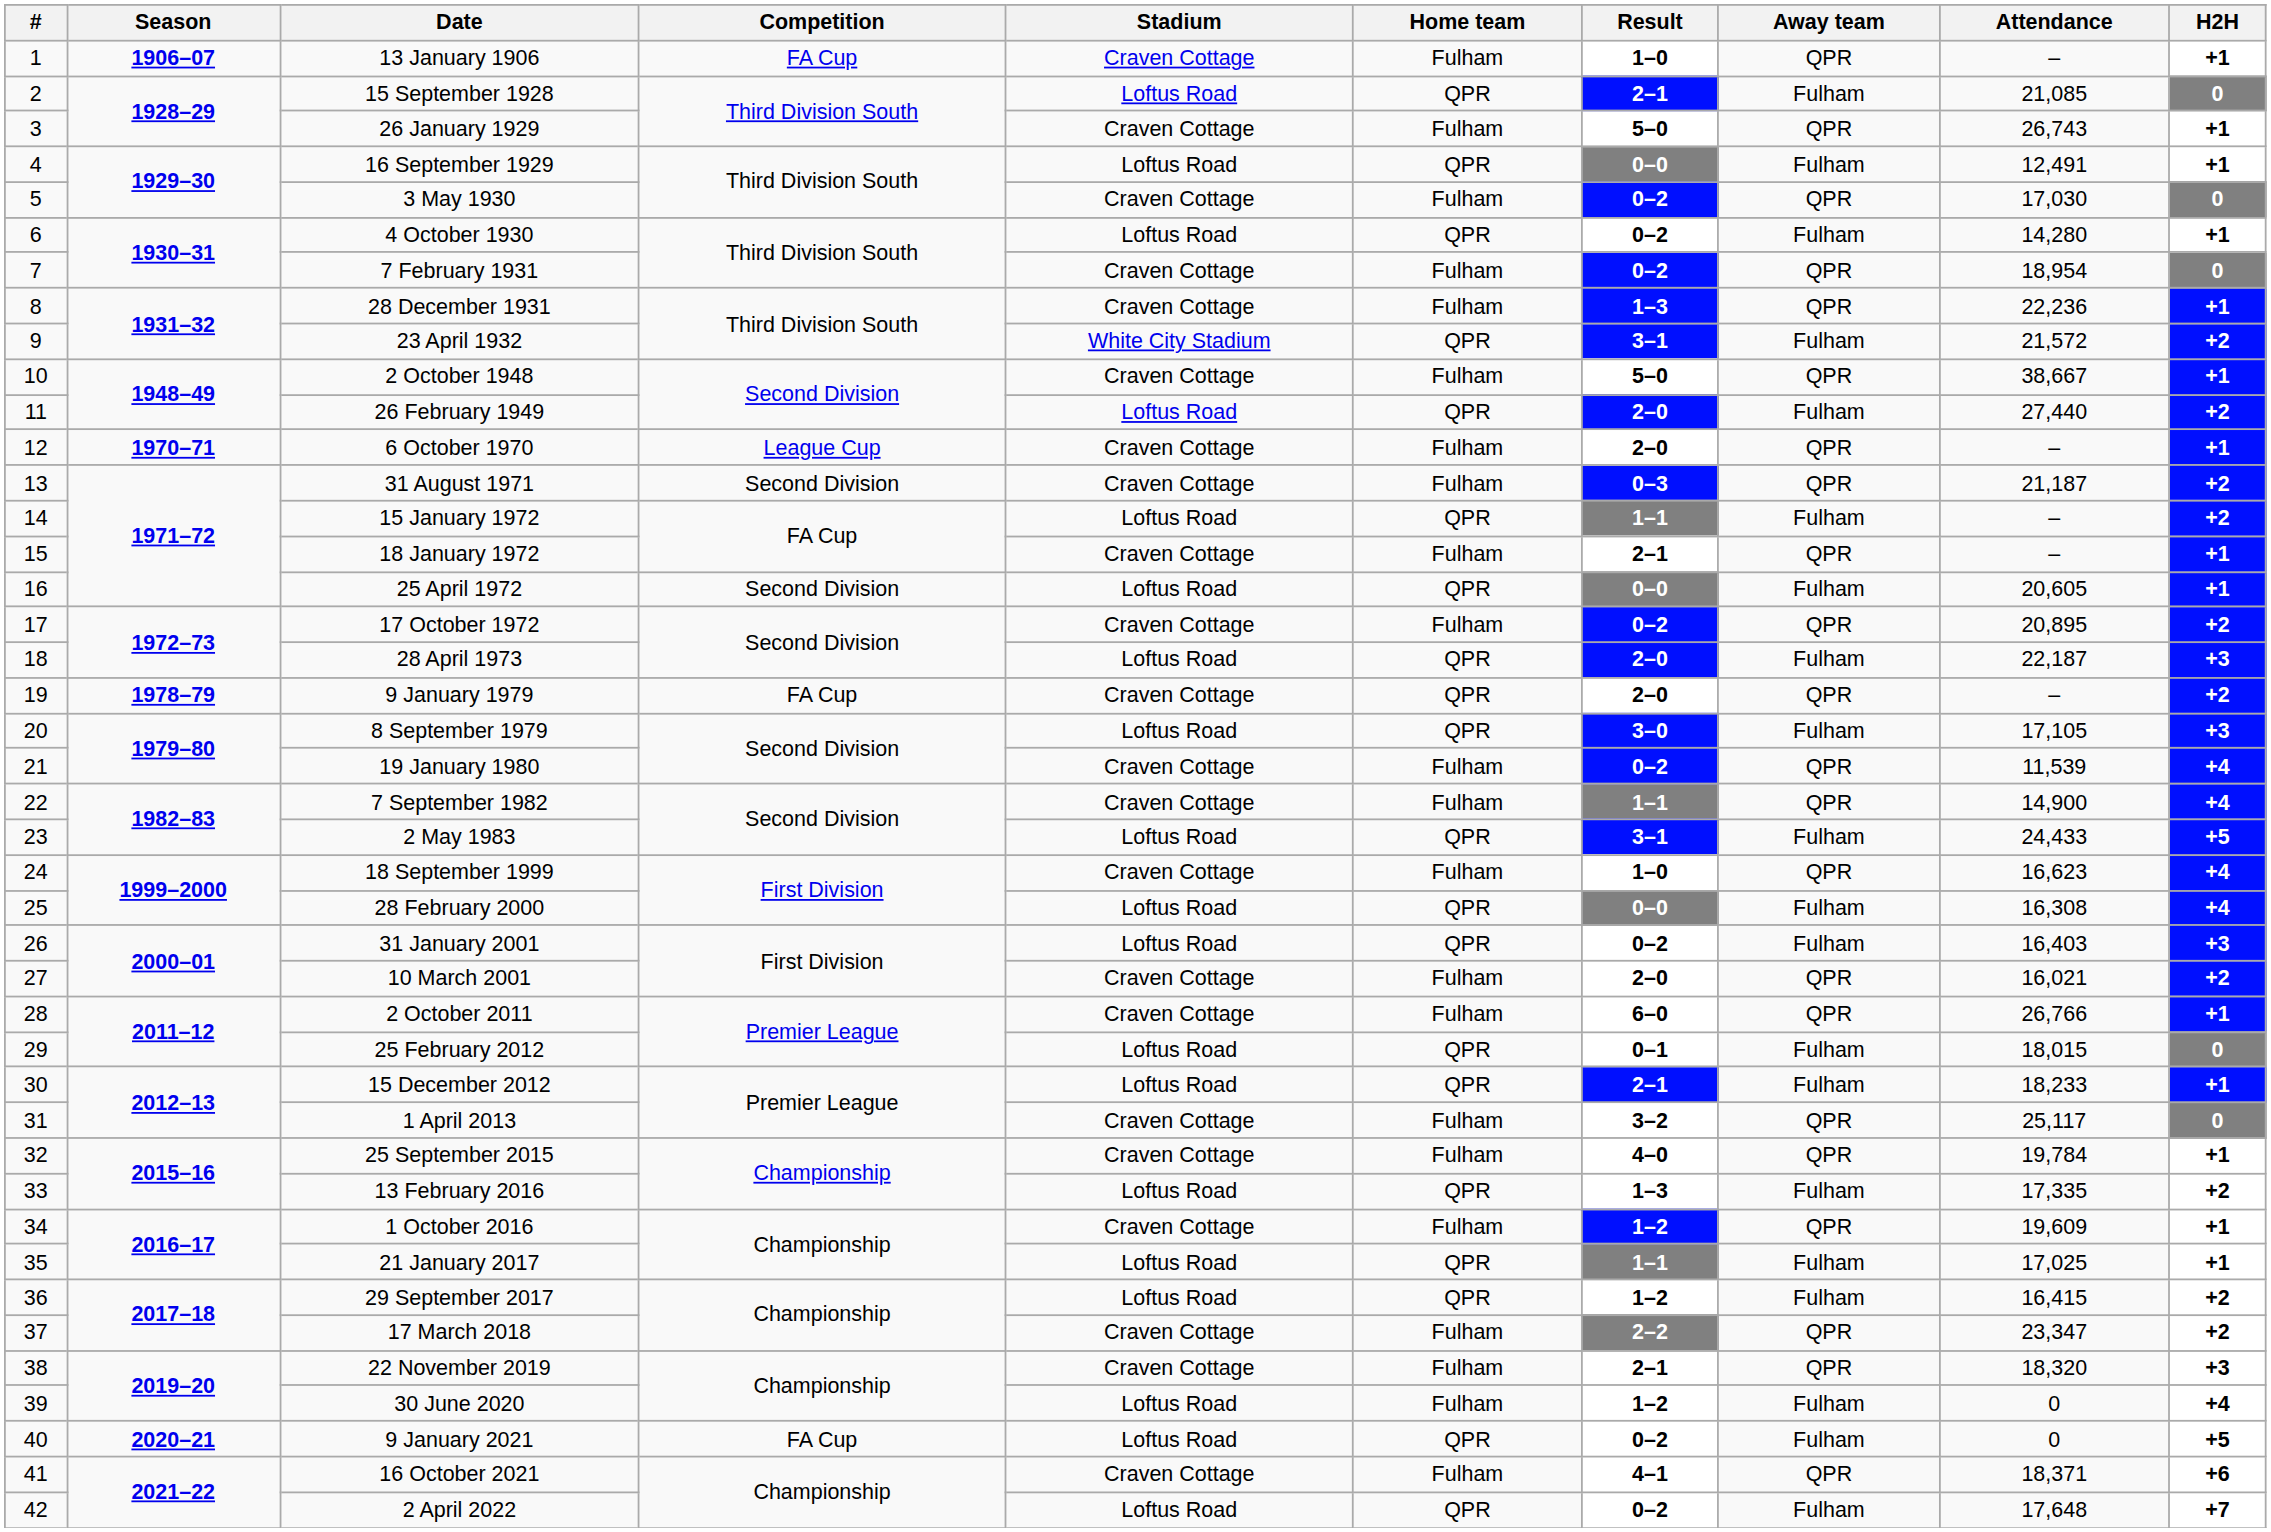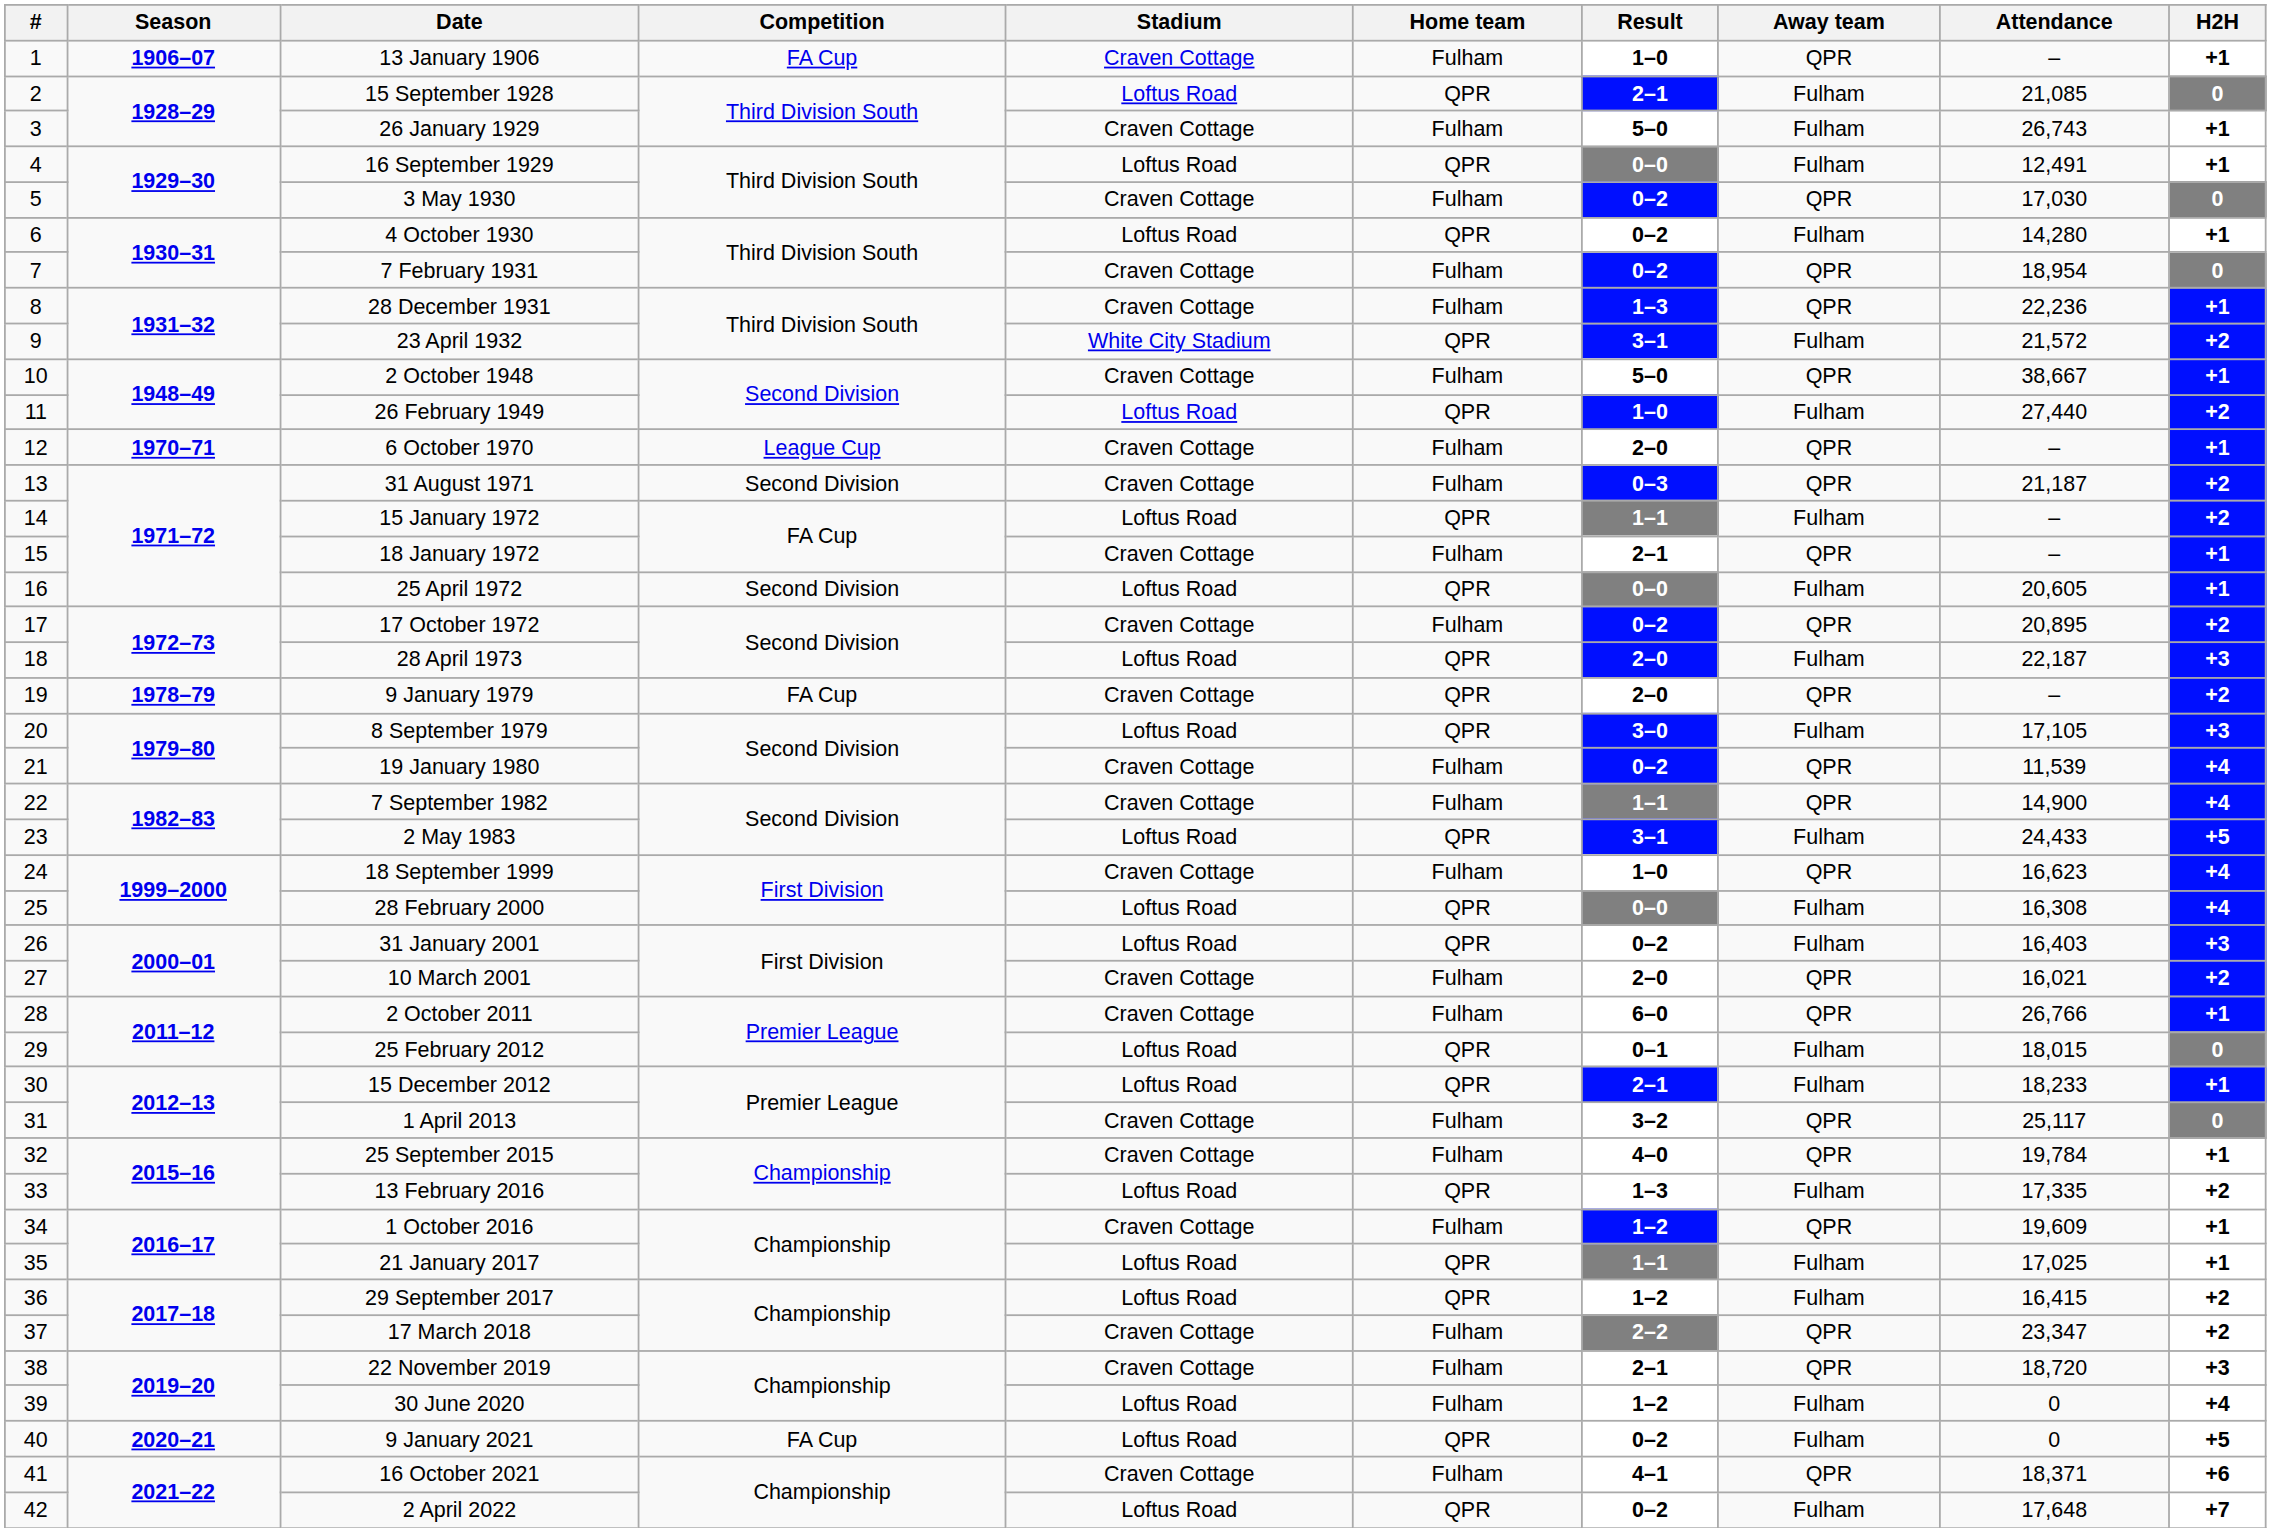26 January 1929 | Away team: QPR -> Fulham
26 February 1949 | Result: 2–0 -> 1–0
22 November 2019 | Attendance: 18,320 -> 18,720
